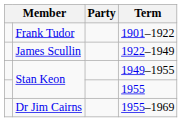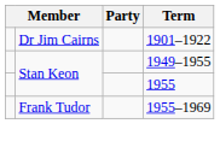1901–1922 | column 2: Frank Tudor -> Dr Jim Cairns
- row: James Scullin | 1922–1949
1955–1969 | column 2: Dr Jim Cairns -> Frank Tudor
